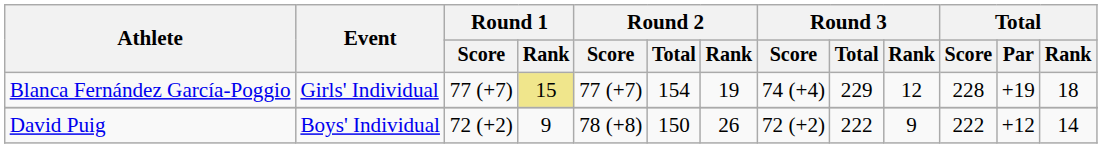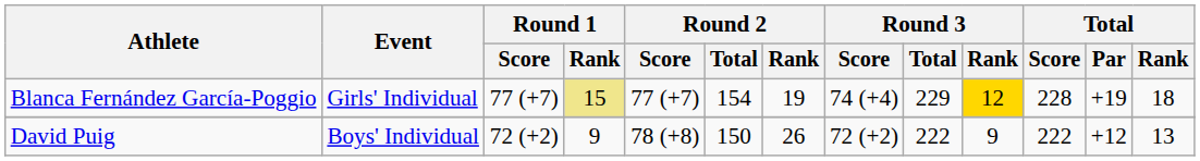Blanca Fernández García-Poggio | Round 3 / Rank: no background -> gold background
David Puig | Total / Rank: 14 -> 13
